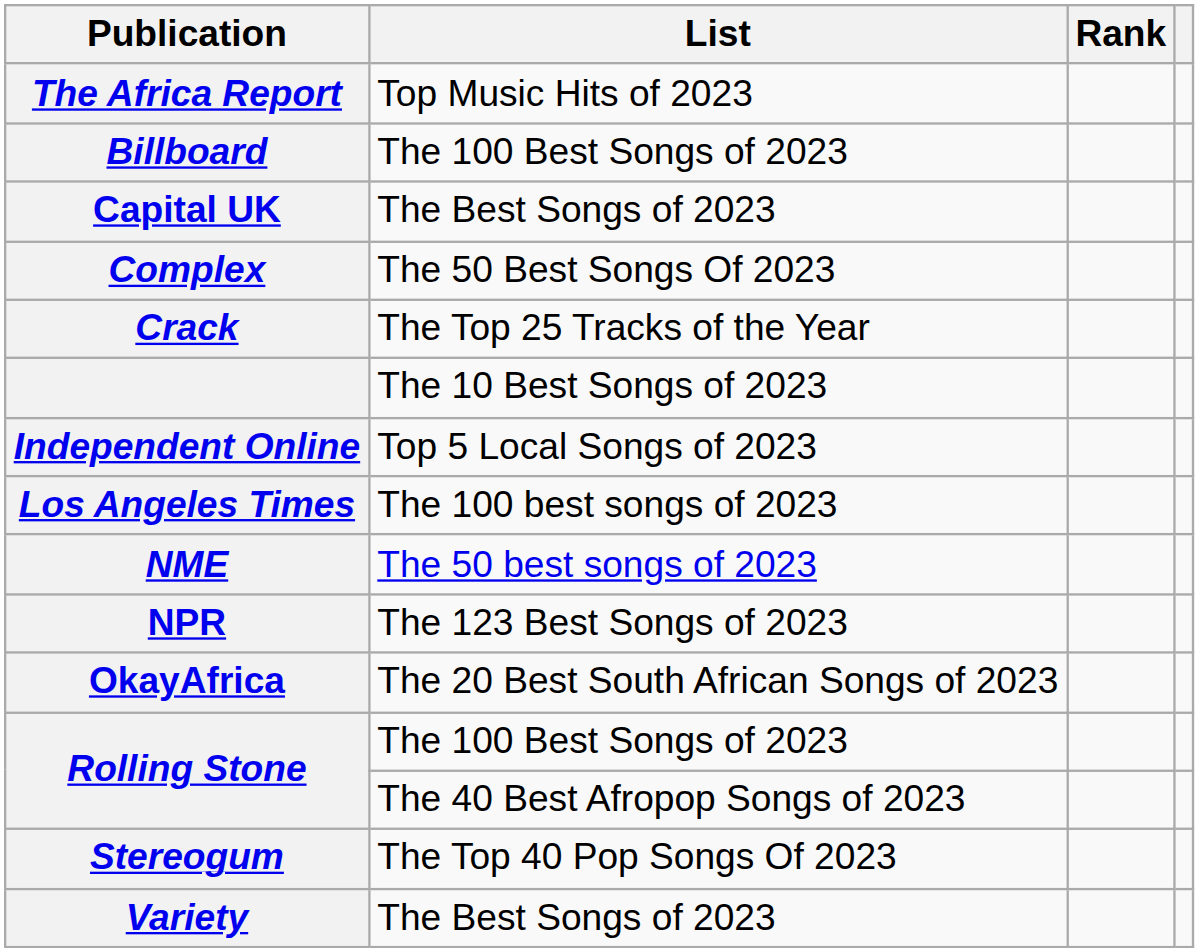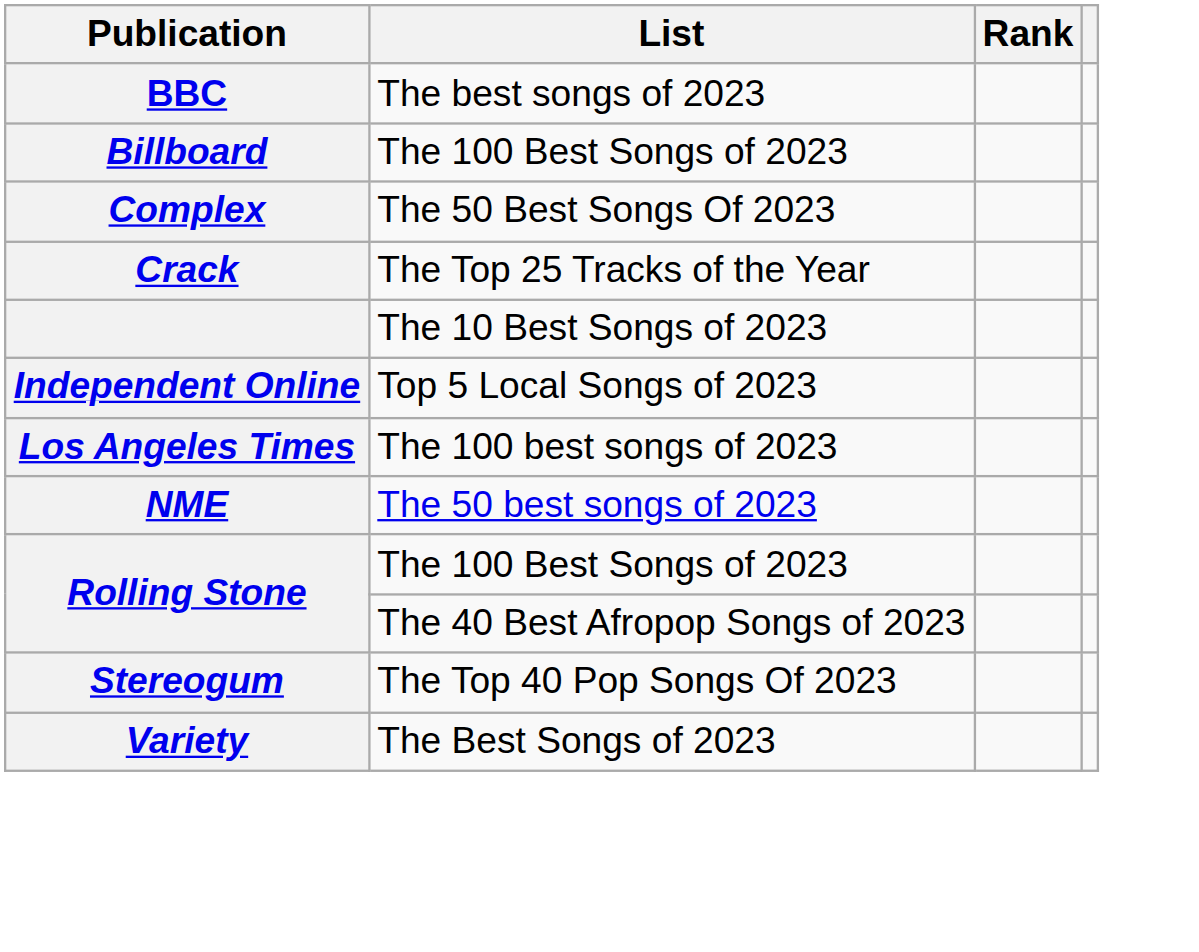- row: The Africa Report | Top Music Hits of 2023
+ row: BBC | The best songs of 2023
- row: Capital UK | The Best Songs of 2023
- row: NPR | The 123 Best Songs of 2023
- row: OkayAfrica | The 20 Best South African Songs of 2023
